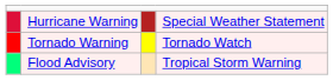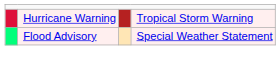Hurricane Warning | column 4: Special Weather Statement -> Tropical Storm Warning
- row: Tornado Warning | Tornado Watch
Flood Advisory | column 4: Tropical Storm Warning -> Special Weather Statement
